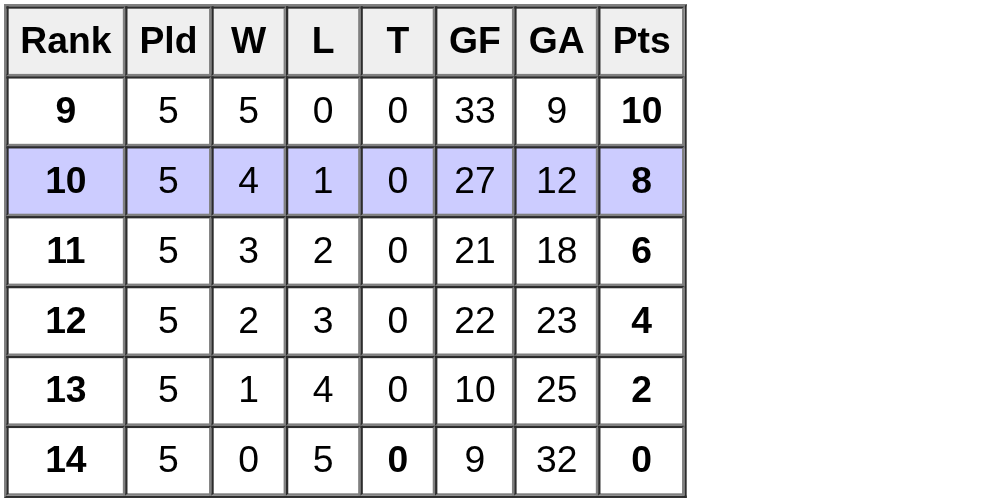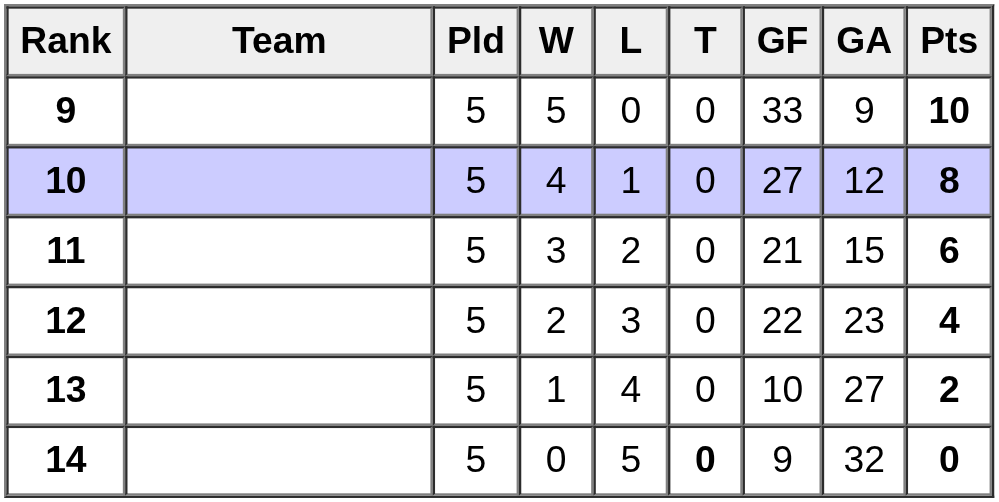+ column: Team
11 | GA: 18 -> 15
13 | GA: 25 -> 27
